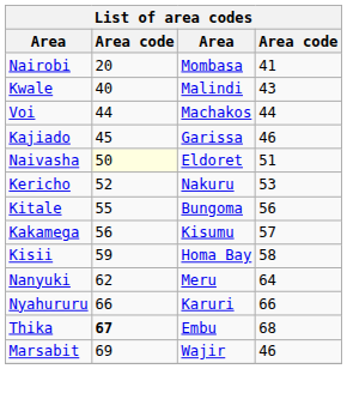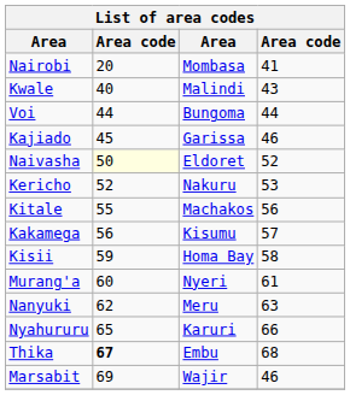Voi | column 3: Machakos -> Bungoma
Naivasha | column 4: 51 -> 52
Kitale | column 3: Bungoma -> Machakos
+ row: Murang'a | 60 | Nyeri | 61
Nanyuki | column 4: 64 -> 63
Nyahururu | column 2: 66 -> 65
